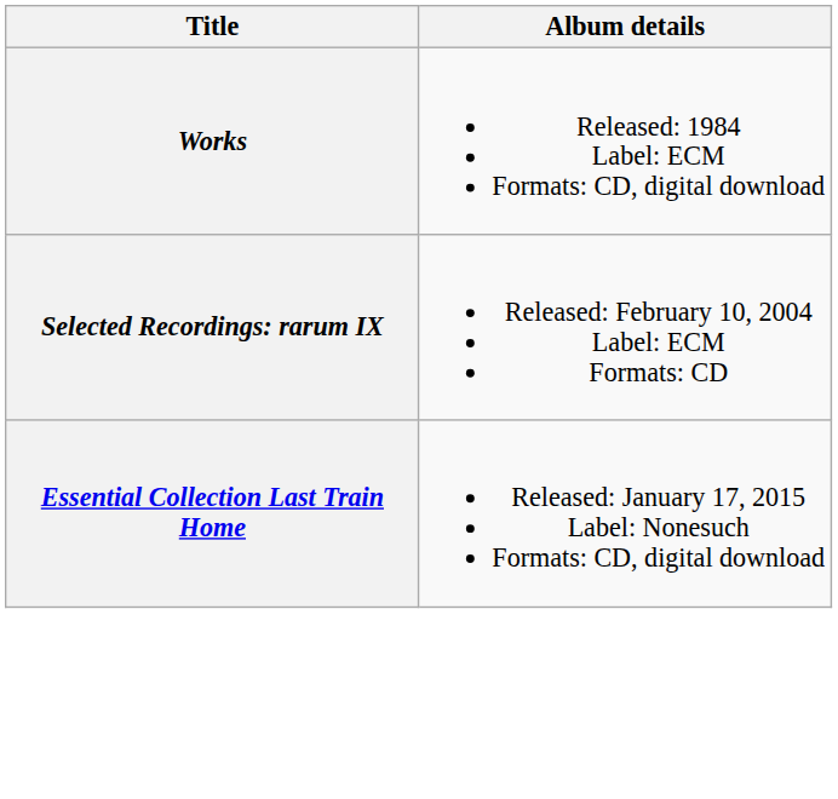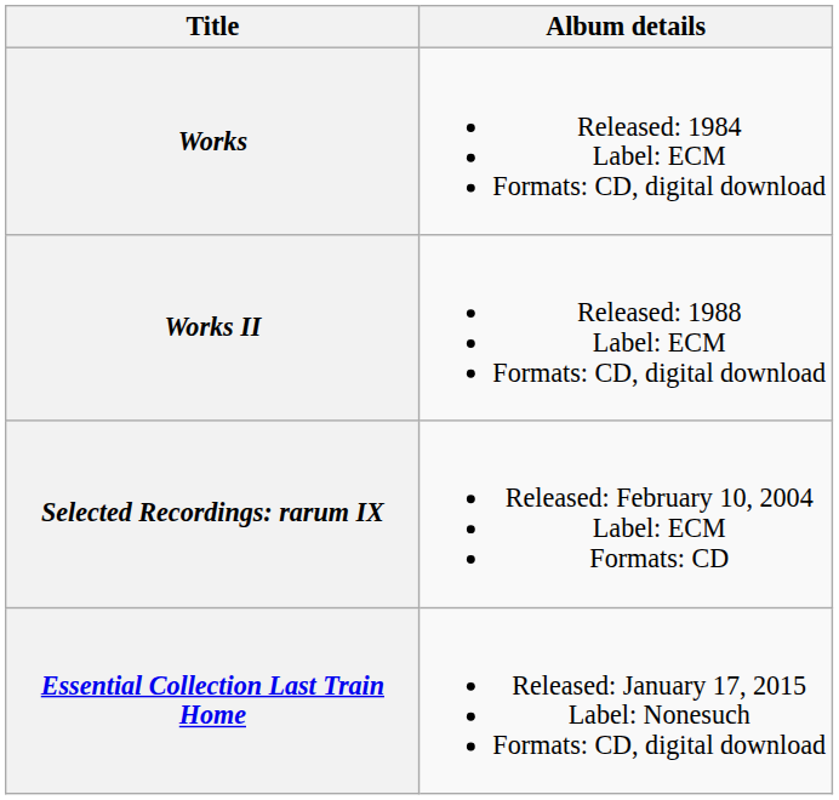+ row: Works II | Released: 1988 Label: ECM Formats: CD, digital download
